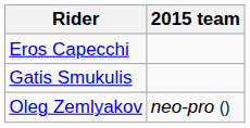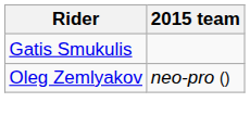- row: Eros Capecchi
